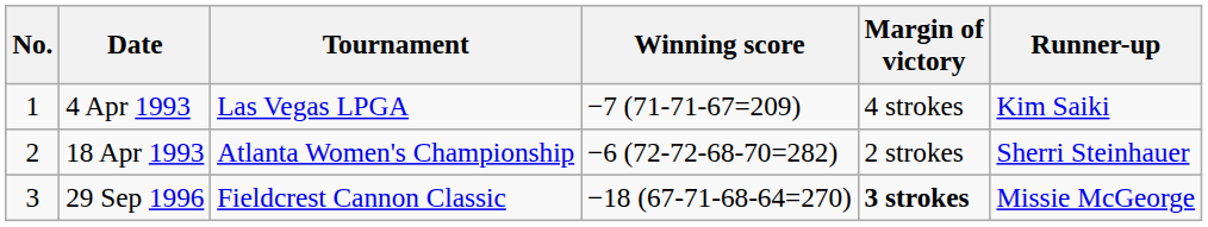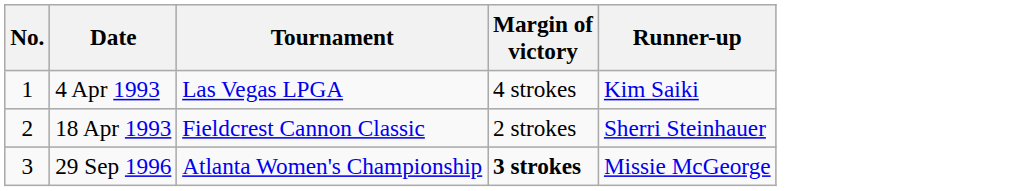- column: Winning score | −7 (71-71-67=209) | −6 (72-72-68-70=282) | −18 (67-71-68-64=270)
18 Apr 1993 | Tournament: Atlanta Women's Championship -> Fieldcrest Cannon Classic
29 Sep 1996 | Tournament: Fieldcrest Cannon Classic -> Atlanta Women's Championship
